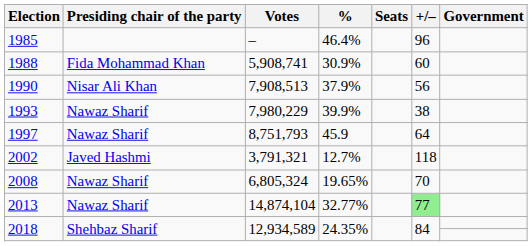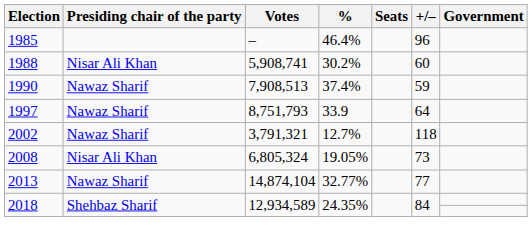1988 | Presiding chair of the party: Fida Mohammad Khan -> Nisar Ali Khan
1988 | %: 30.9% -> 30.2%
1990 | Presiding chair of the party: Nisar Ali Khan -> Nawaz Sharif
1990 | %: 37.9% -> 37.4%
1990 | +/–: 56 -> 59
- row: 1993 | Nawaz Sharif | 7,980,229 | 39.9% | 38
1997 | %: 45.9 -> 33.9
2002 | Presiding chair of the party: Javed Hashmi -> Nawaz Sharif
2008 | Presiding chair of the party: Nawaz Sharif -> Nisar Ali Khan
2008 | %: 19.65% -> 19.05%
2008 | +/–: 70 -> 73
2013 | +/–: lightgreen background -> no background
